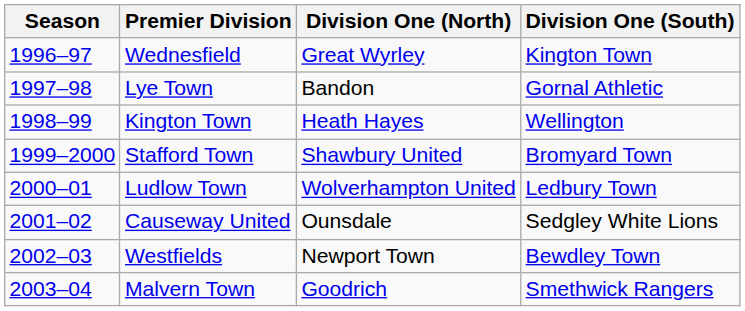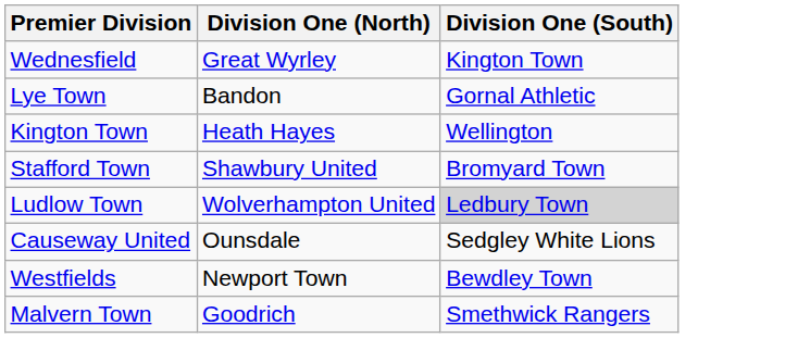- column: Season | 1996–97 | 1997–98 | 1998–99 | 1999–2000 | 2000–01 | 2001–02 | 2002–03 | 2003–04
Ludlow Town | Division One (South): no background -> lightgrey background
